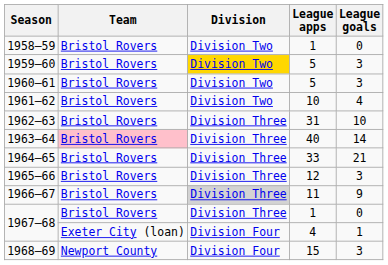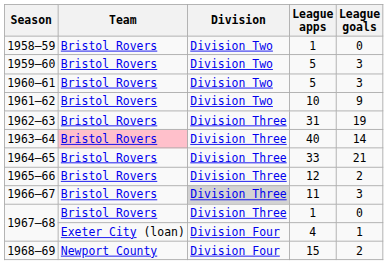1959–60 | Division: gold background -> no background
1961–62 | League goals: 4 -> 9
1962–63 | League goals: 10 -> 19
1965–66 | League goals: 3 -> 2
1966–67 | League goals: 9 -> 3
1968–69 | League goals: 3 -> 2
